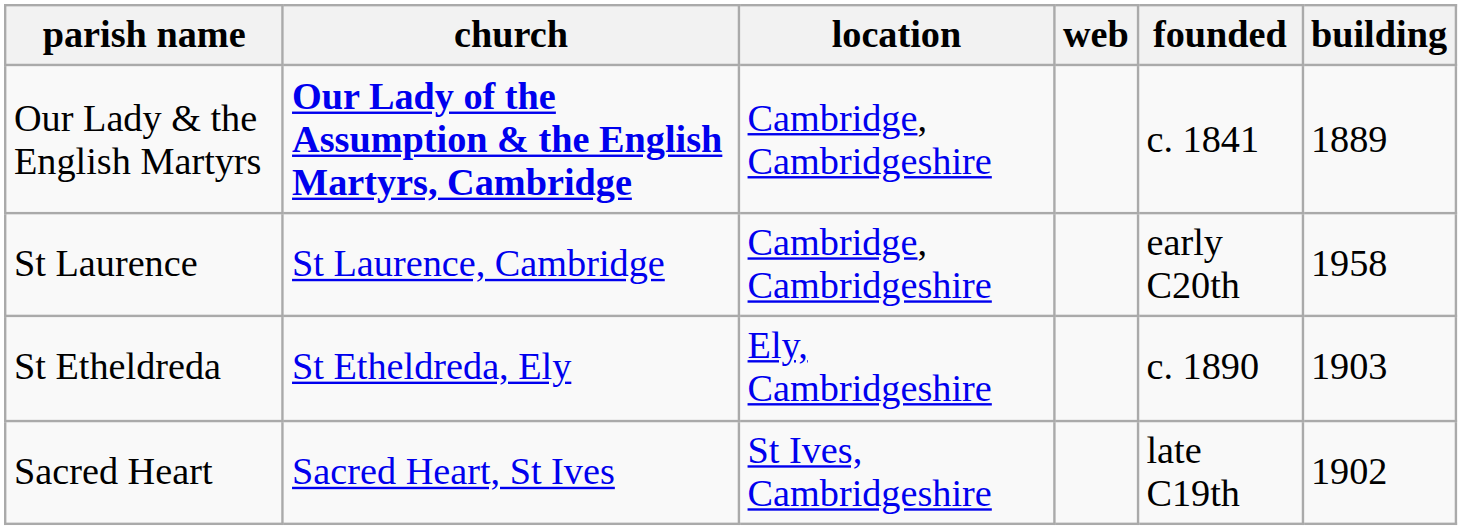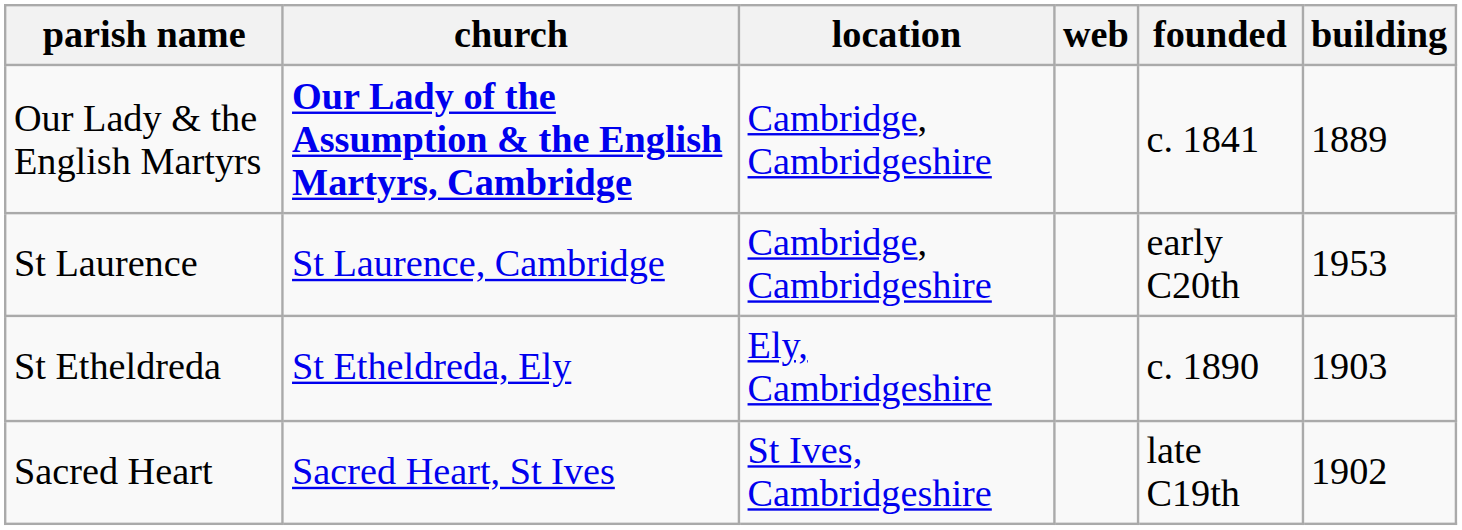St Laurence | building: 1958 -> 1953
